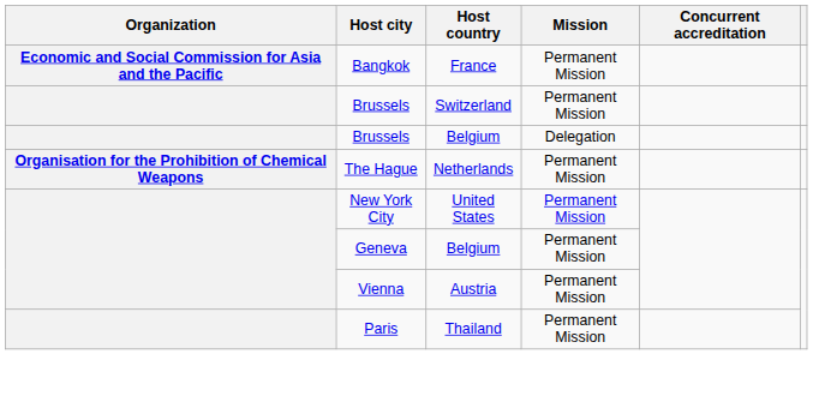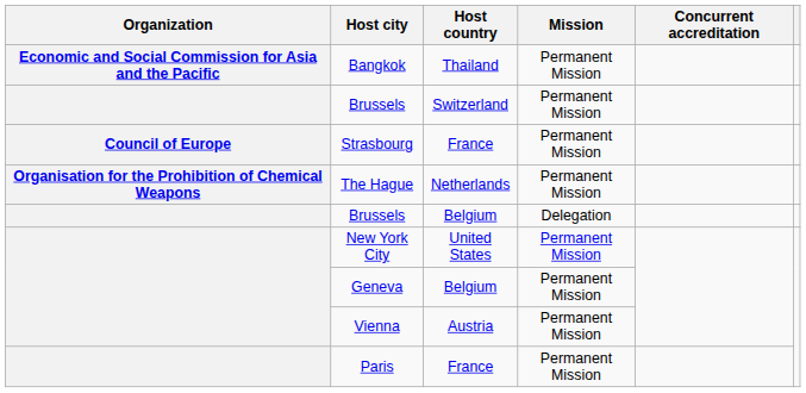Bangkok | Host country: France -> Thailand
+ row: Council of Europe | Strasbourg | France | Permanent Mission
rows swapped: The Hague <-> Brussels / Delegation
Paris | Host country: Thailand -> France
